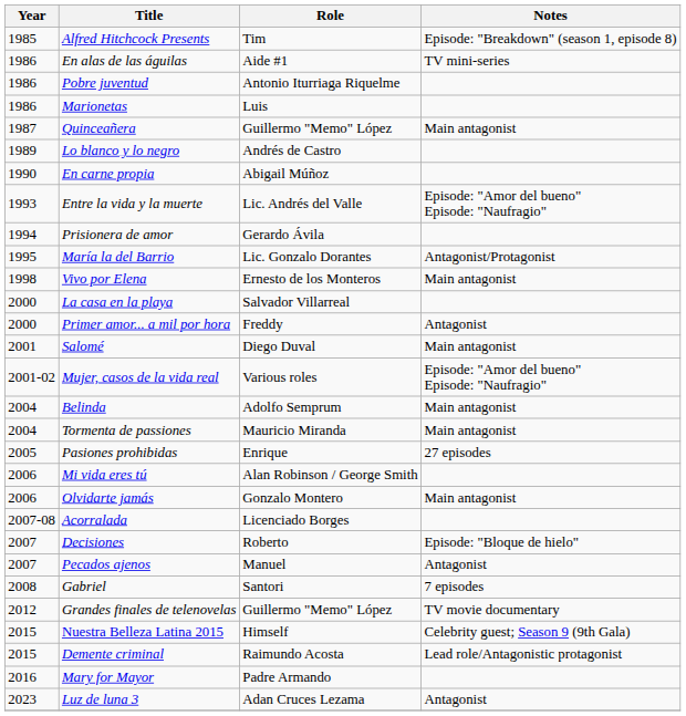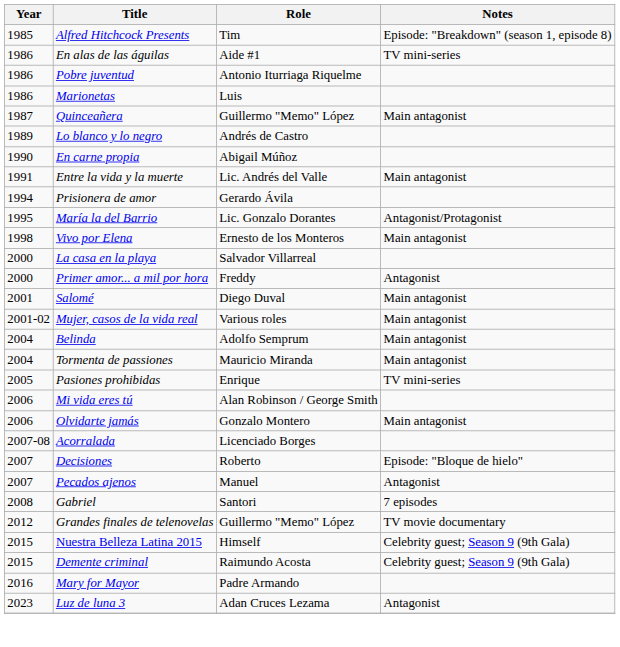Entre la vida y la muerte | Year: 1993 -> 1991
Entre la vida y la muerte | Notes: Episode: "Amor del bueno" Episode: "Naufragio" -> Main antagonist
Mujer, casos de la vida real | Notes: Episode: "Amor del bueno" Episode: "Naufragio" -> Main antagonist
Pasiones prohibidas | Notes: 27 episodes -> TV mini-series
Demente criminal | Notes: Lead role/Antagonistic protagonist -> Celebrity guest; Season 9 (9th Gala)
